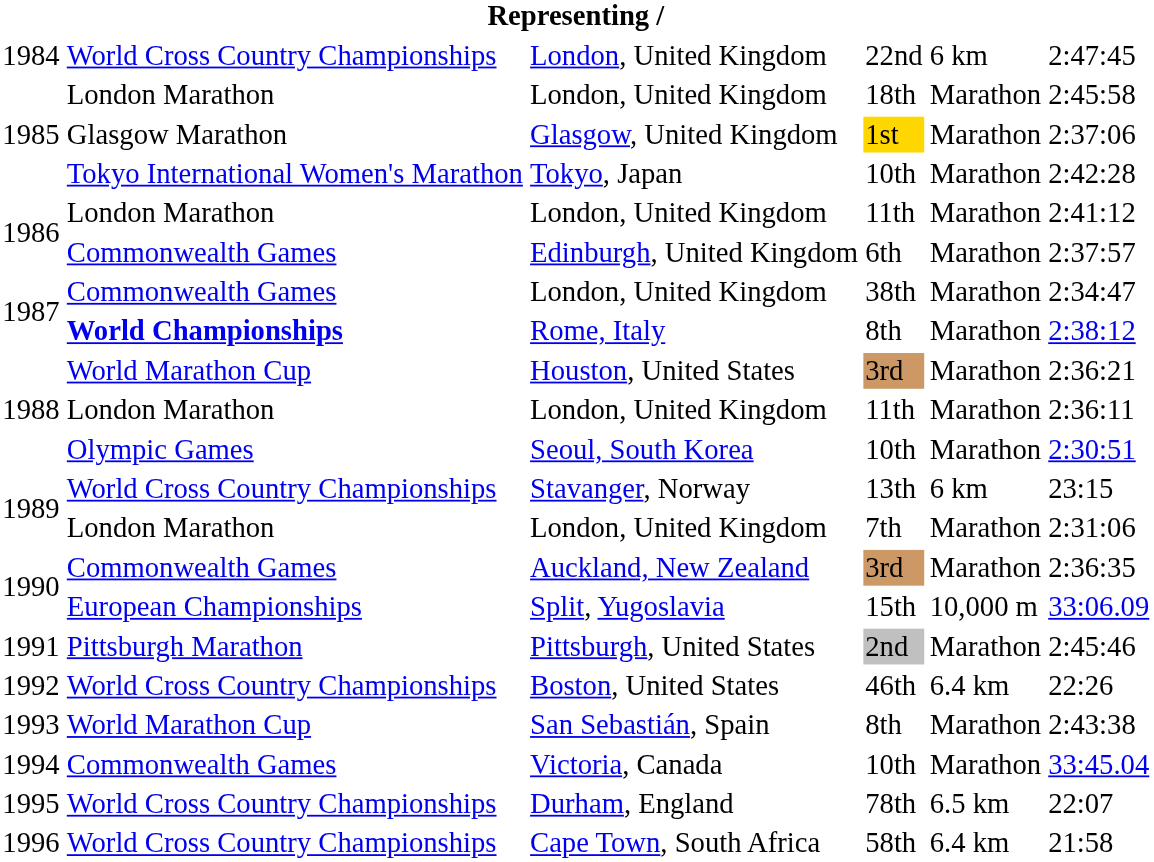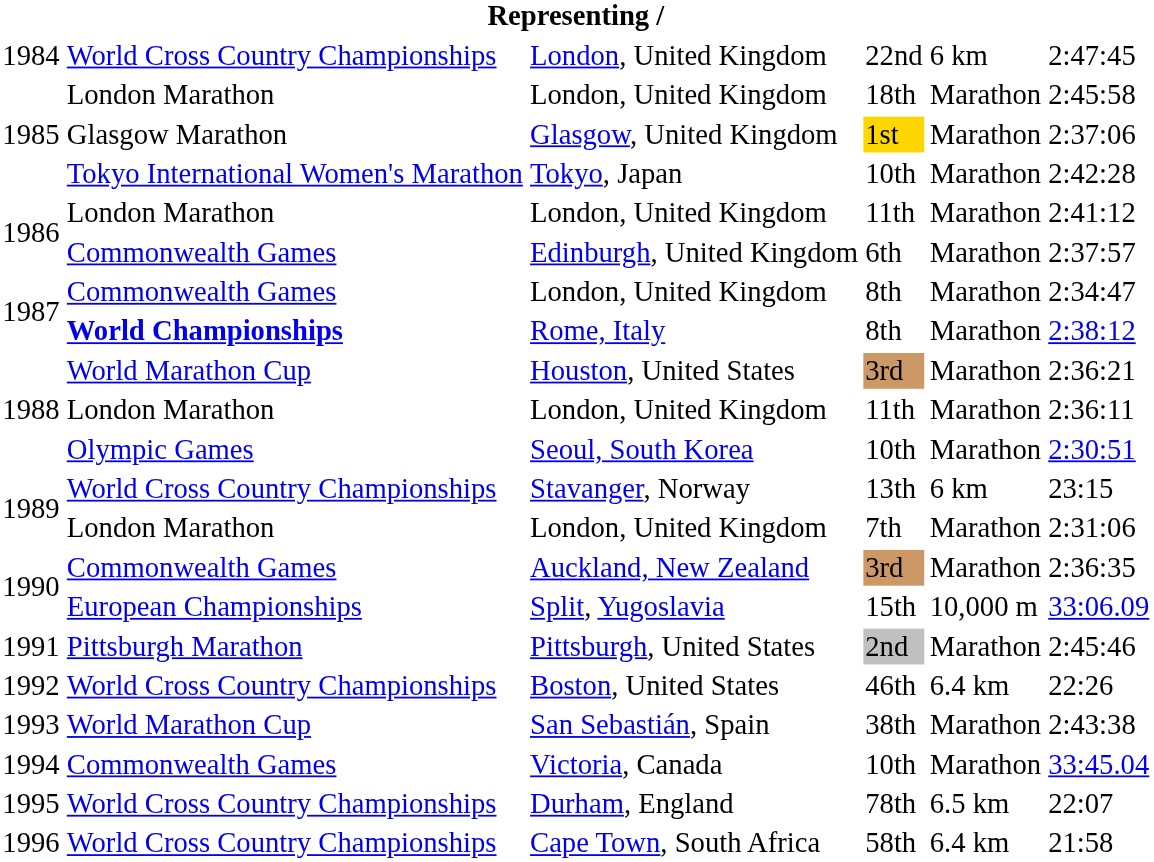1987 / London, United Kingdom | column 4: 38th -> 8th
San Sebastián, Spain | column 4: 8th -> 38th
